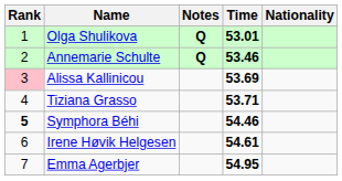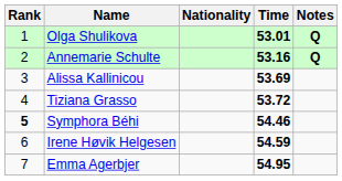columns swapped: Nationality <-> Notes
Annemarie Schulte | Time: 53.46 -> 53.16
Alissa Kallinicou | Rank: pink background -> no background
Tiziana Grasso | Time: 53.71 -> 53.72
Irene Høvik Helgesen | Time: 54.61 -> 54.59
